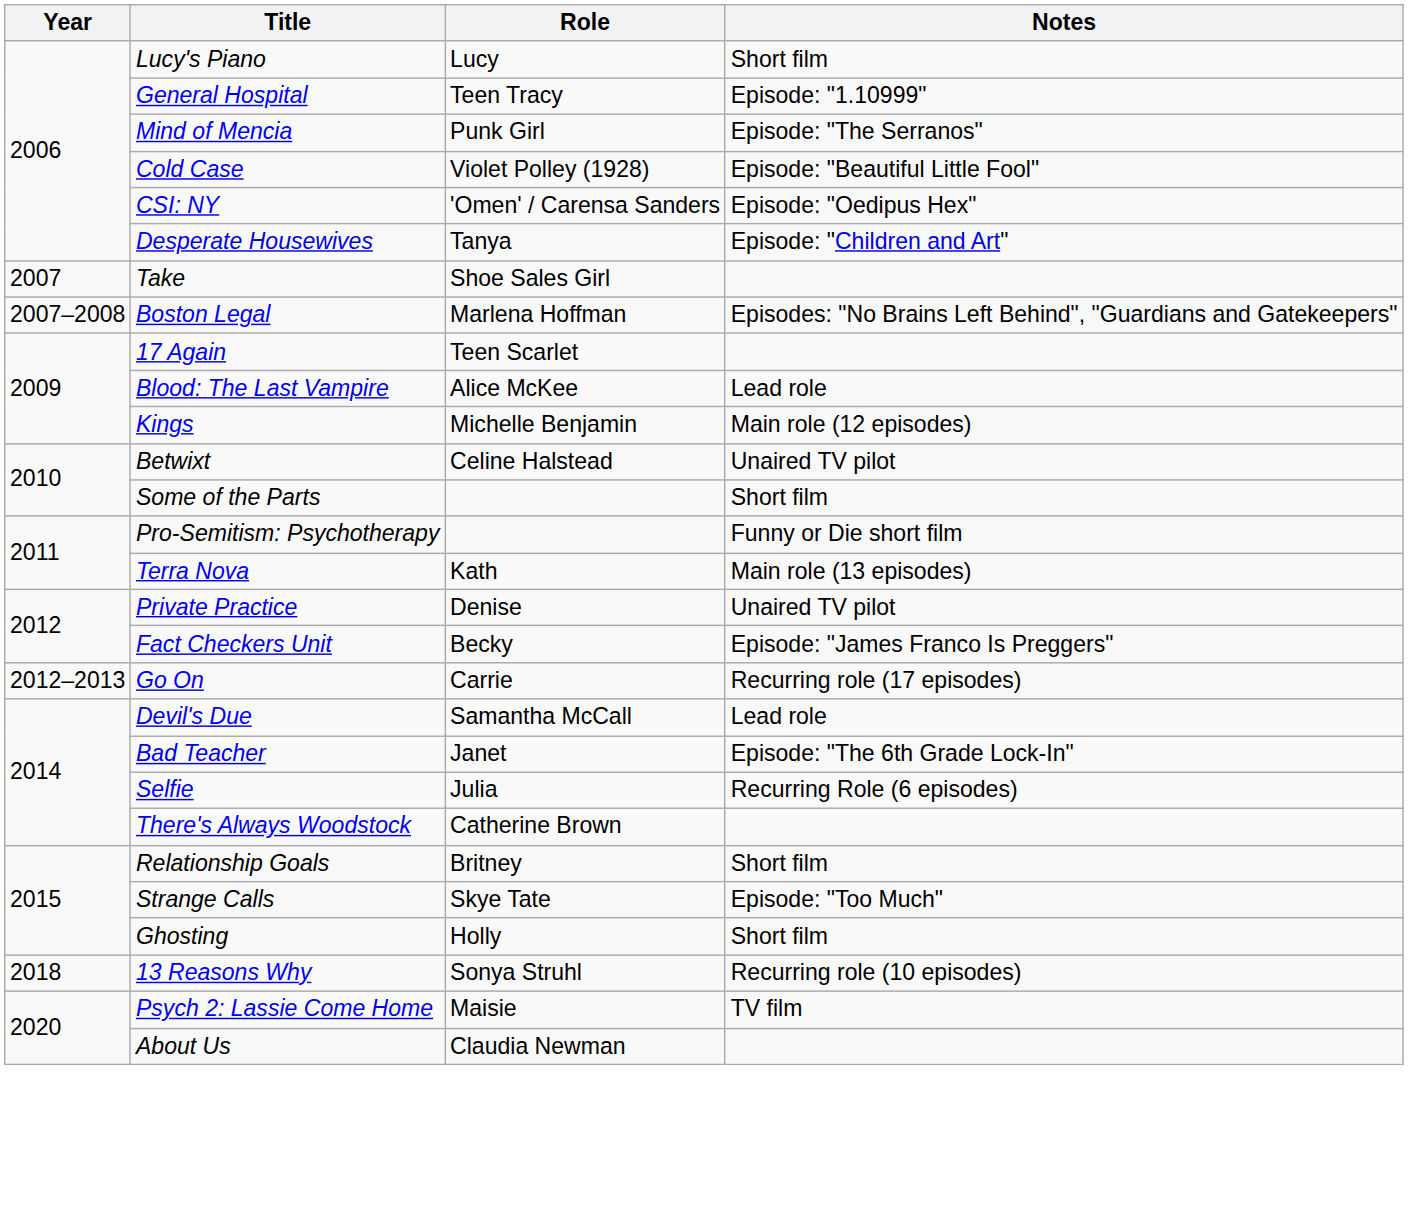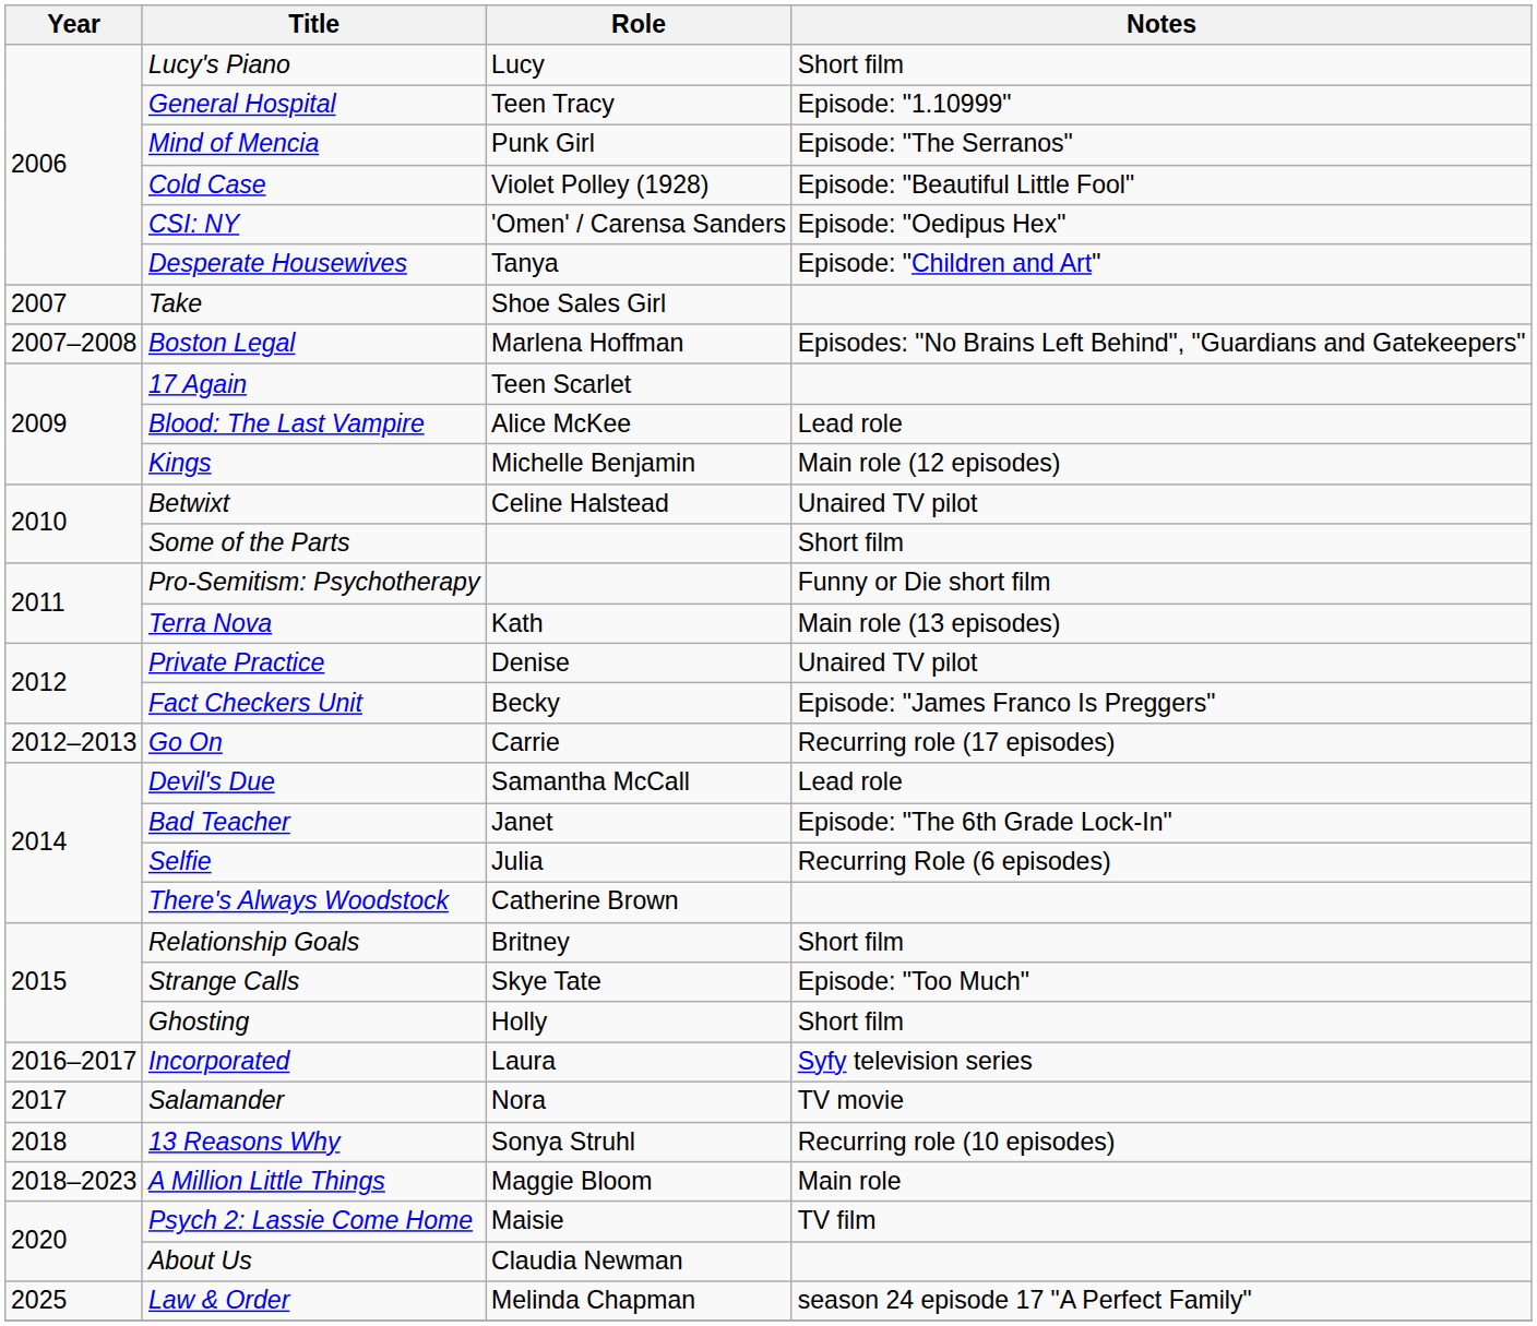+ row: 2016–2017 | Incorporated | Laura | Syfy television series
+ row: 2017 | Salamander | Nora | TV movie
+ row: 2018–2023 | A Million Little Things | Maggie Bloom | Main role
+ row: 2025 | Law & Order | Melinda Chapman | season 24 episode 17 "A Perfect Family"
